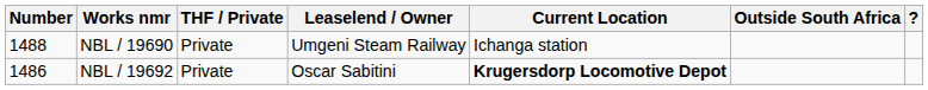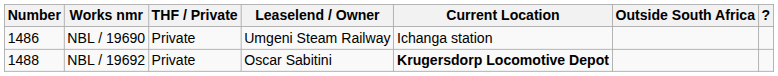NBL / 19690 | Number: 1488 -> 1486
NBL / 19692 | Number: 1486 -> 1488
